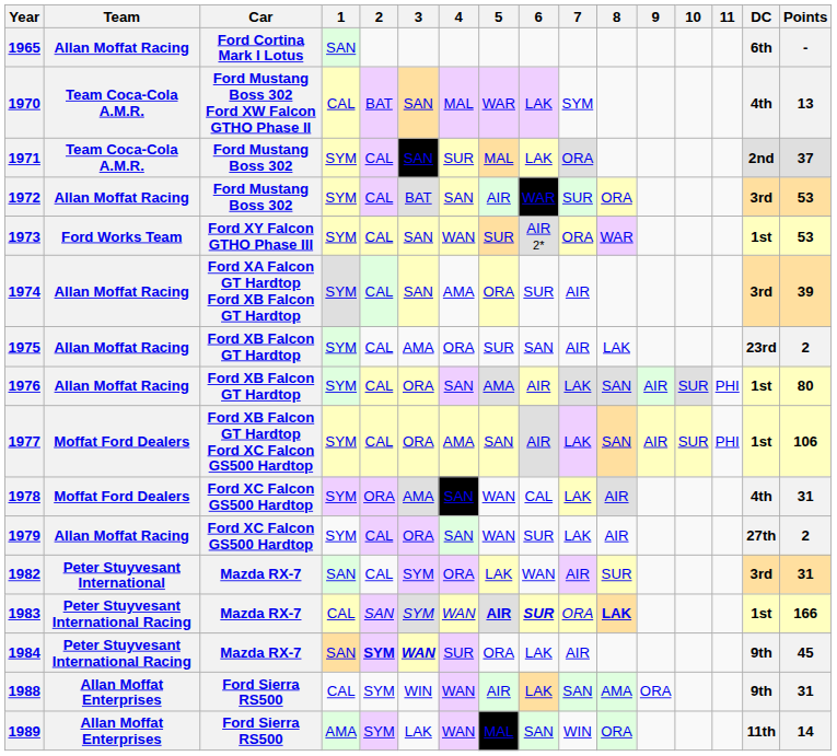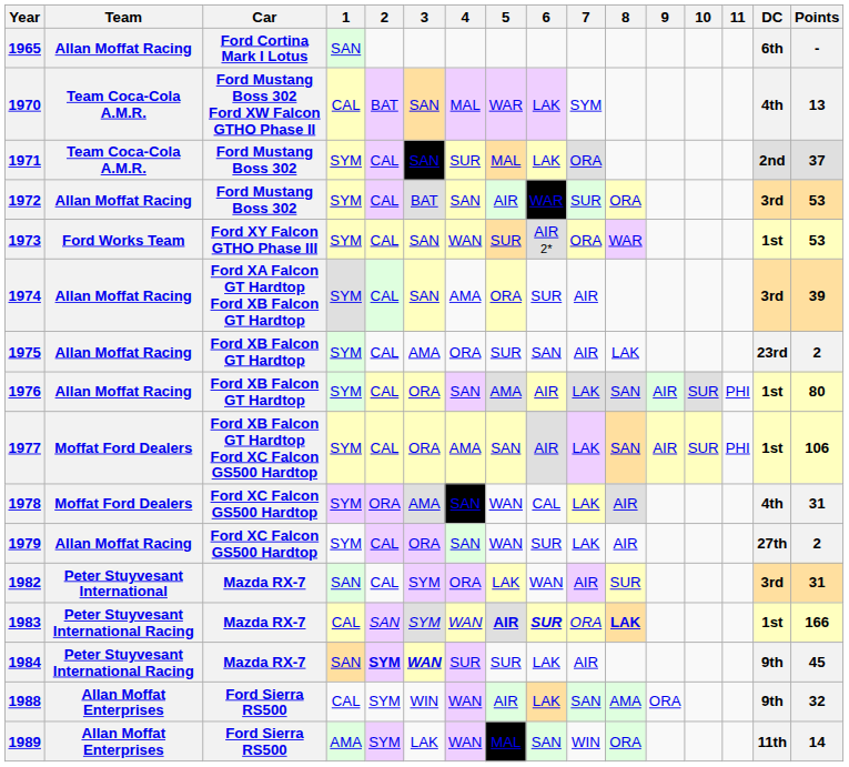1984 | 5: ORA -> SUR
1988 | Points: 31 -> 32
